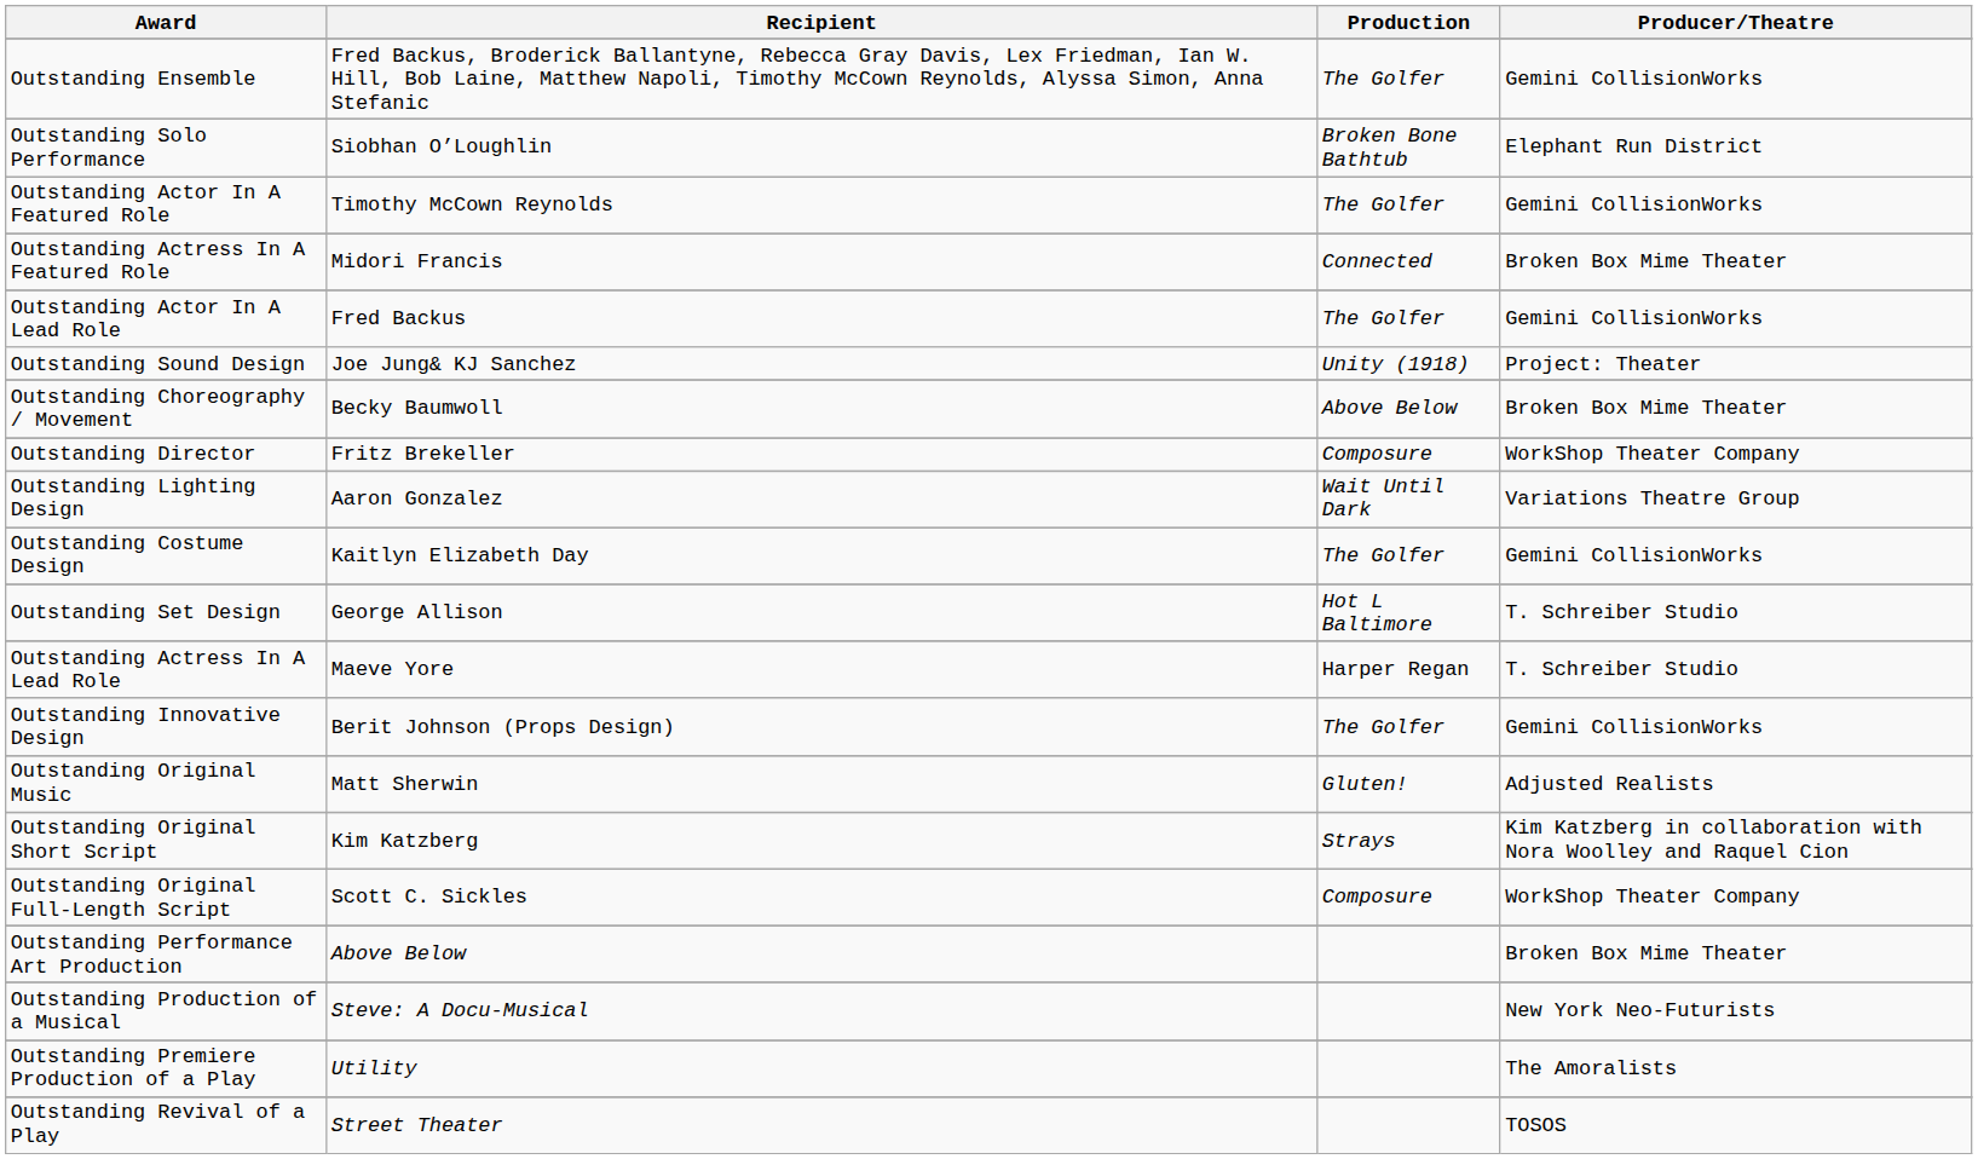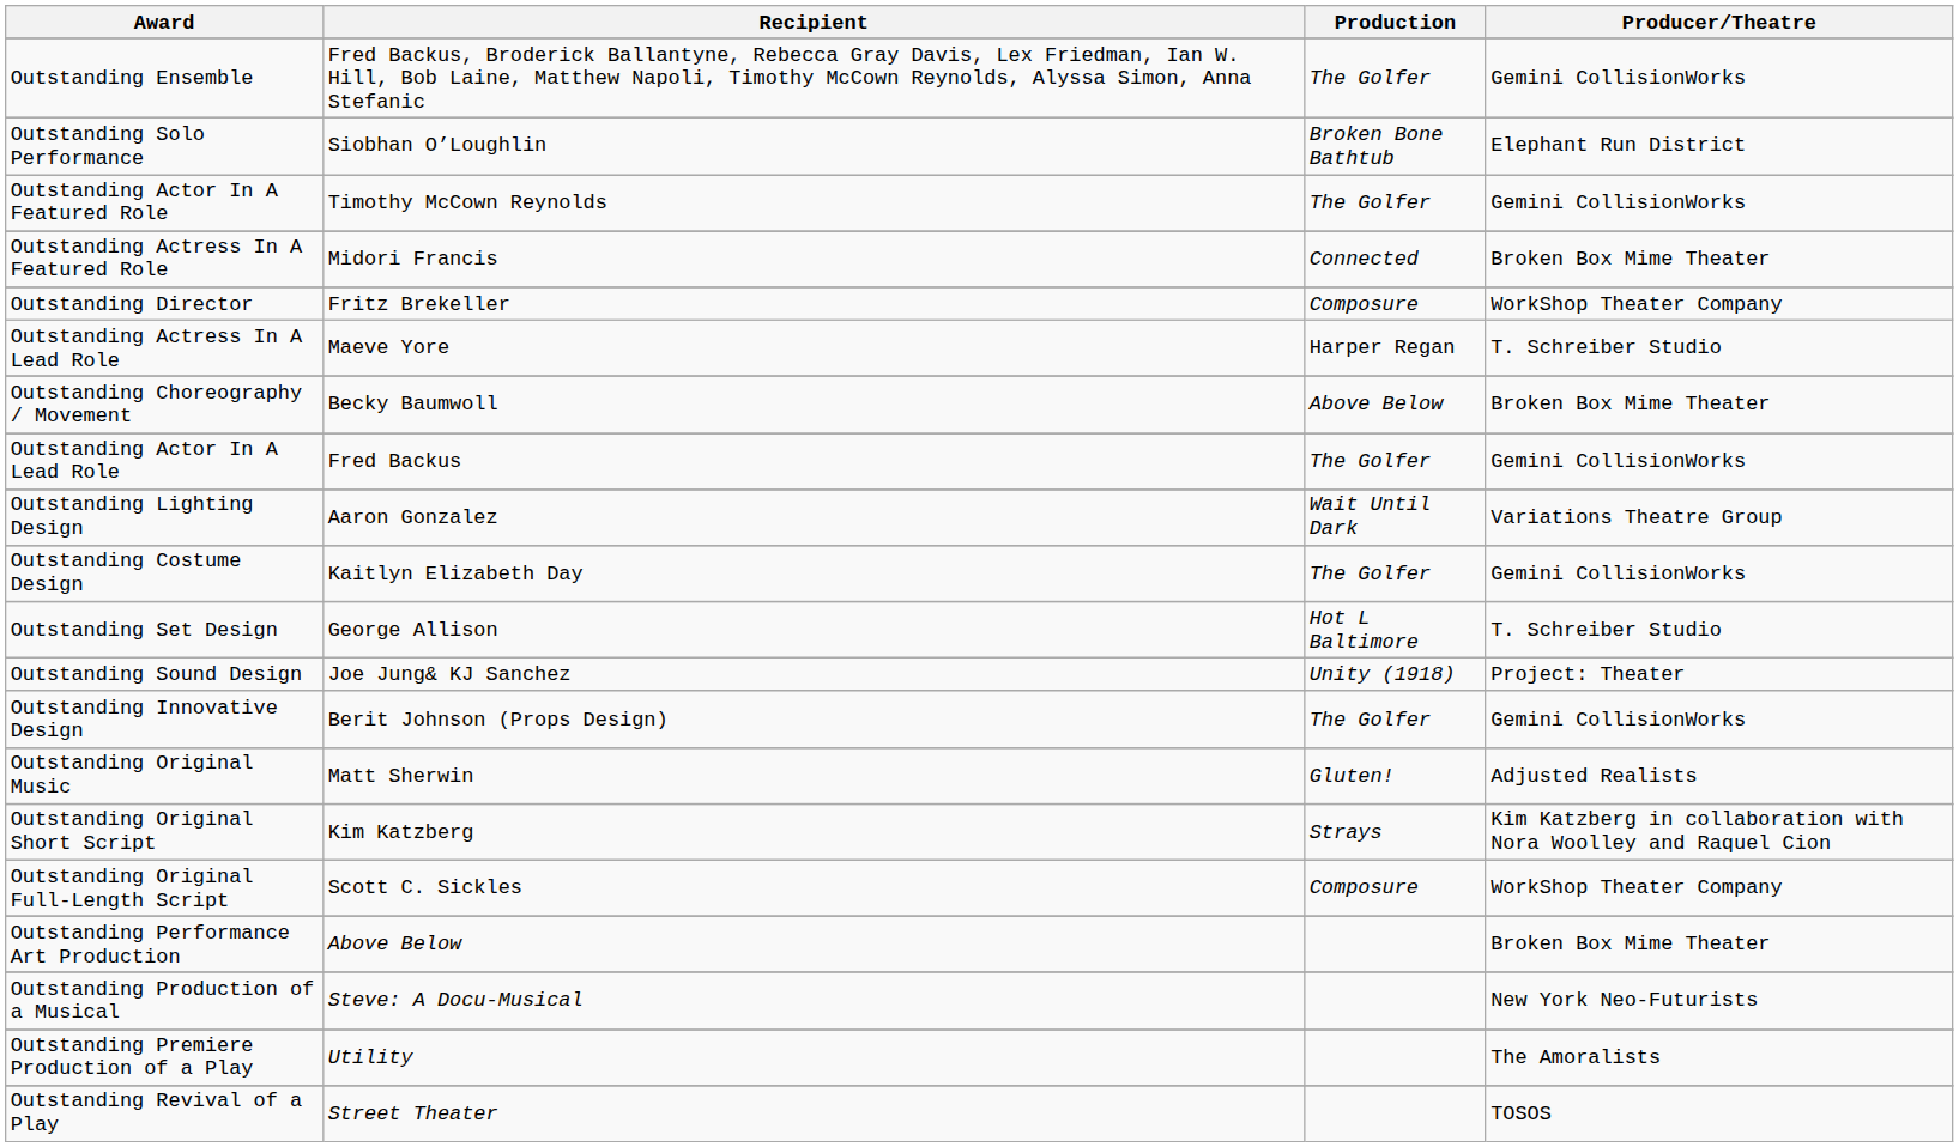rows swapped: Outstanding Actor In A Lead Role <-> Outstanding Director
rows swapped: Outstanding Actress In A Lead Role <-> Outstanding Sound Design
